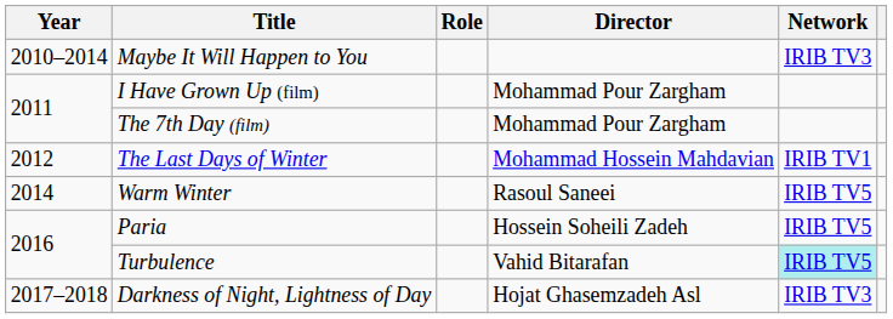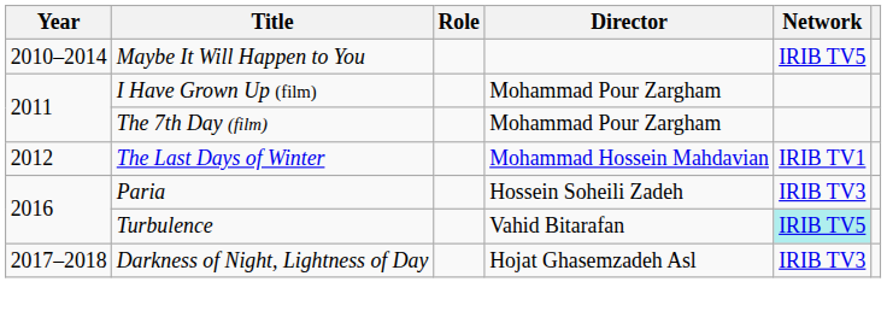Maybe It Will Happen to You | Network: IRIB TV3 -> IRIB TV5
- row: 2014 | Warm Winter | Rasoul Saneei | IRIB TV5
Paria | Network: IRIB TV5 -> IRIB TV3
